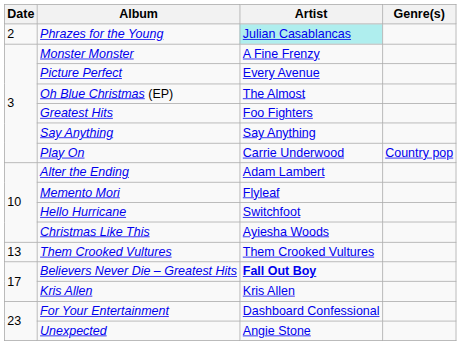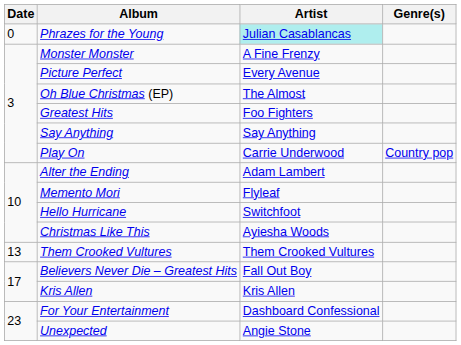Phrazes for the Young | Date: 2 -> 0
Believers Never Die – Greatest Hits | Artist: bold -> normal
